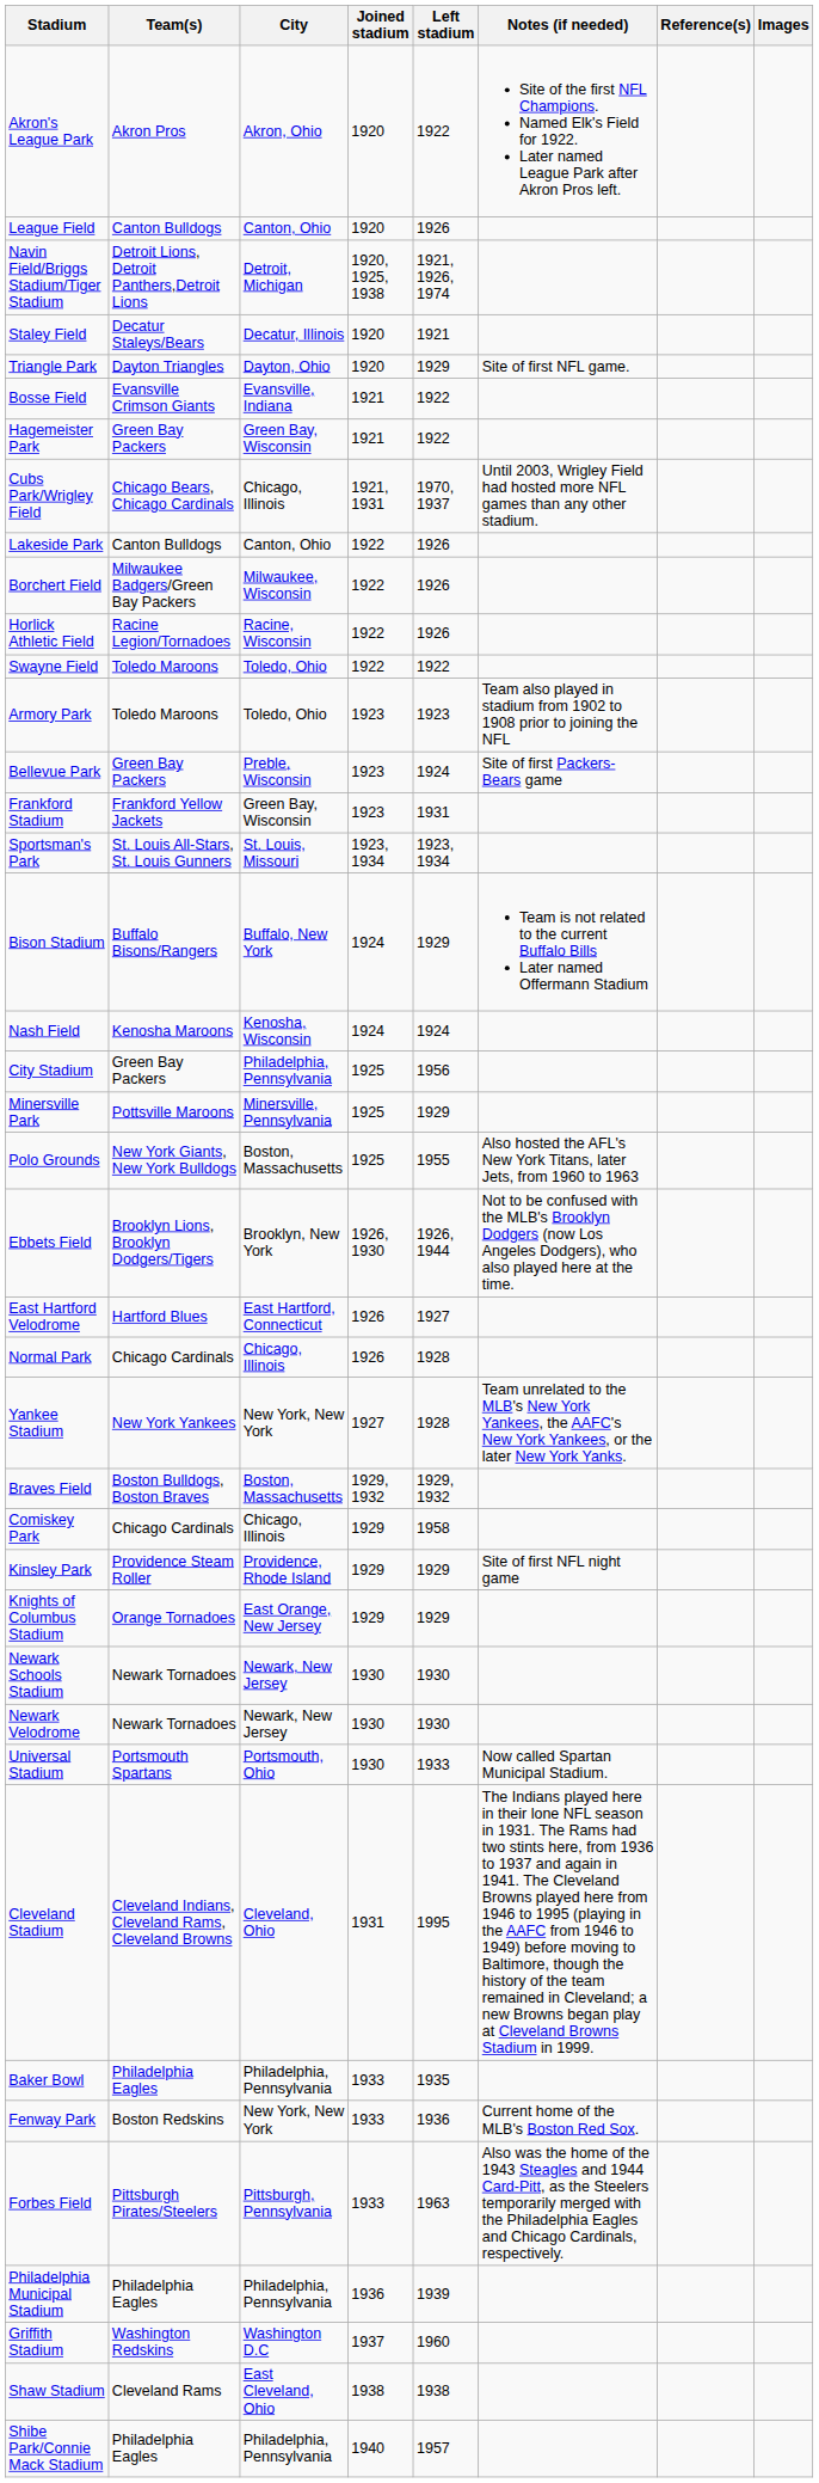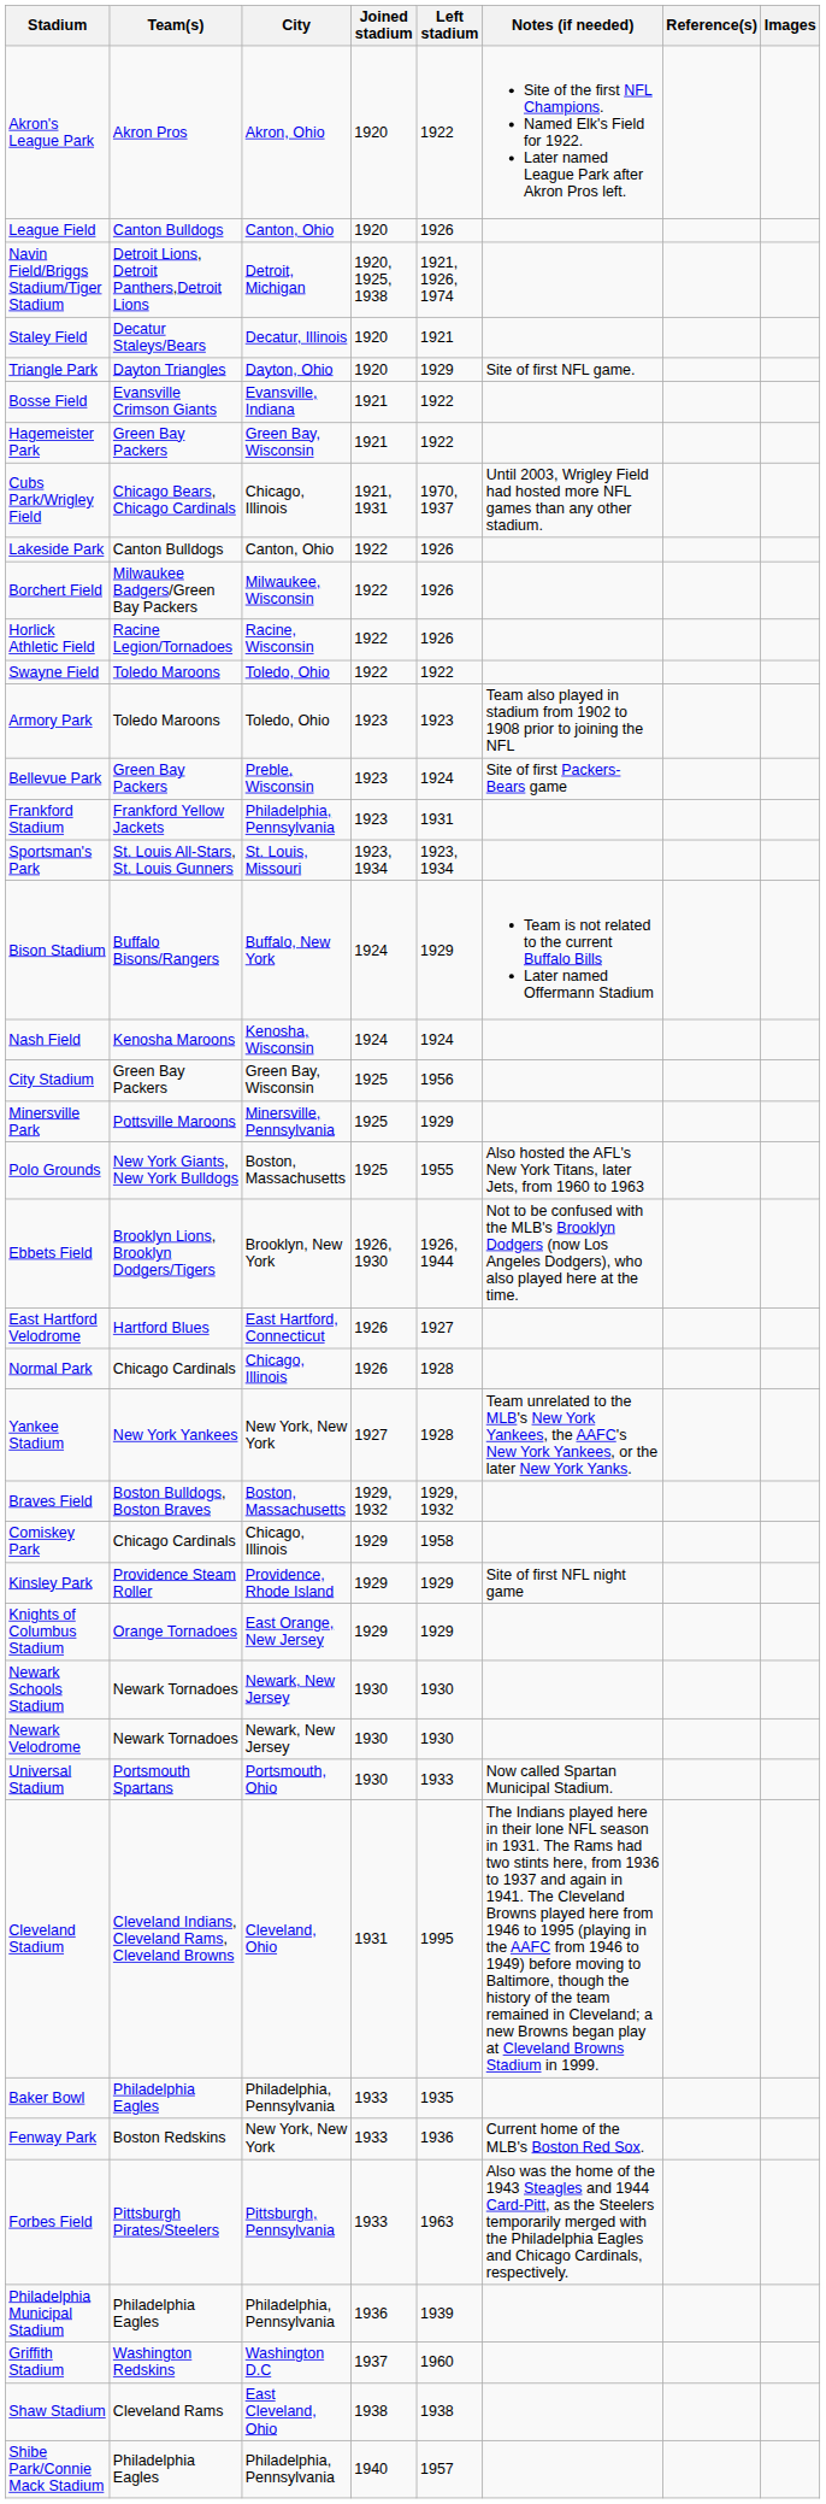Frankford Stadium | City: Green Bay, Wisconsin -> Philadelphia, Pennsylvania
City Stadium | City: Philadelphia, Pennsylvania -> Green Bay, Wisconsin
